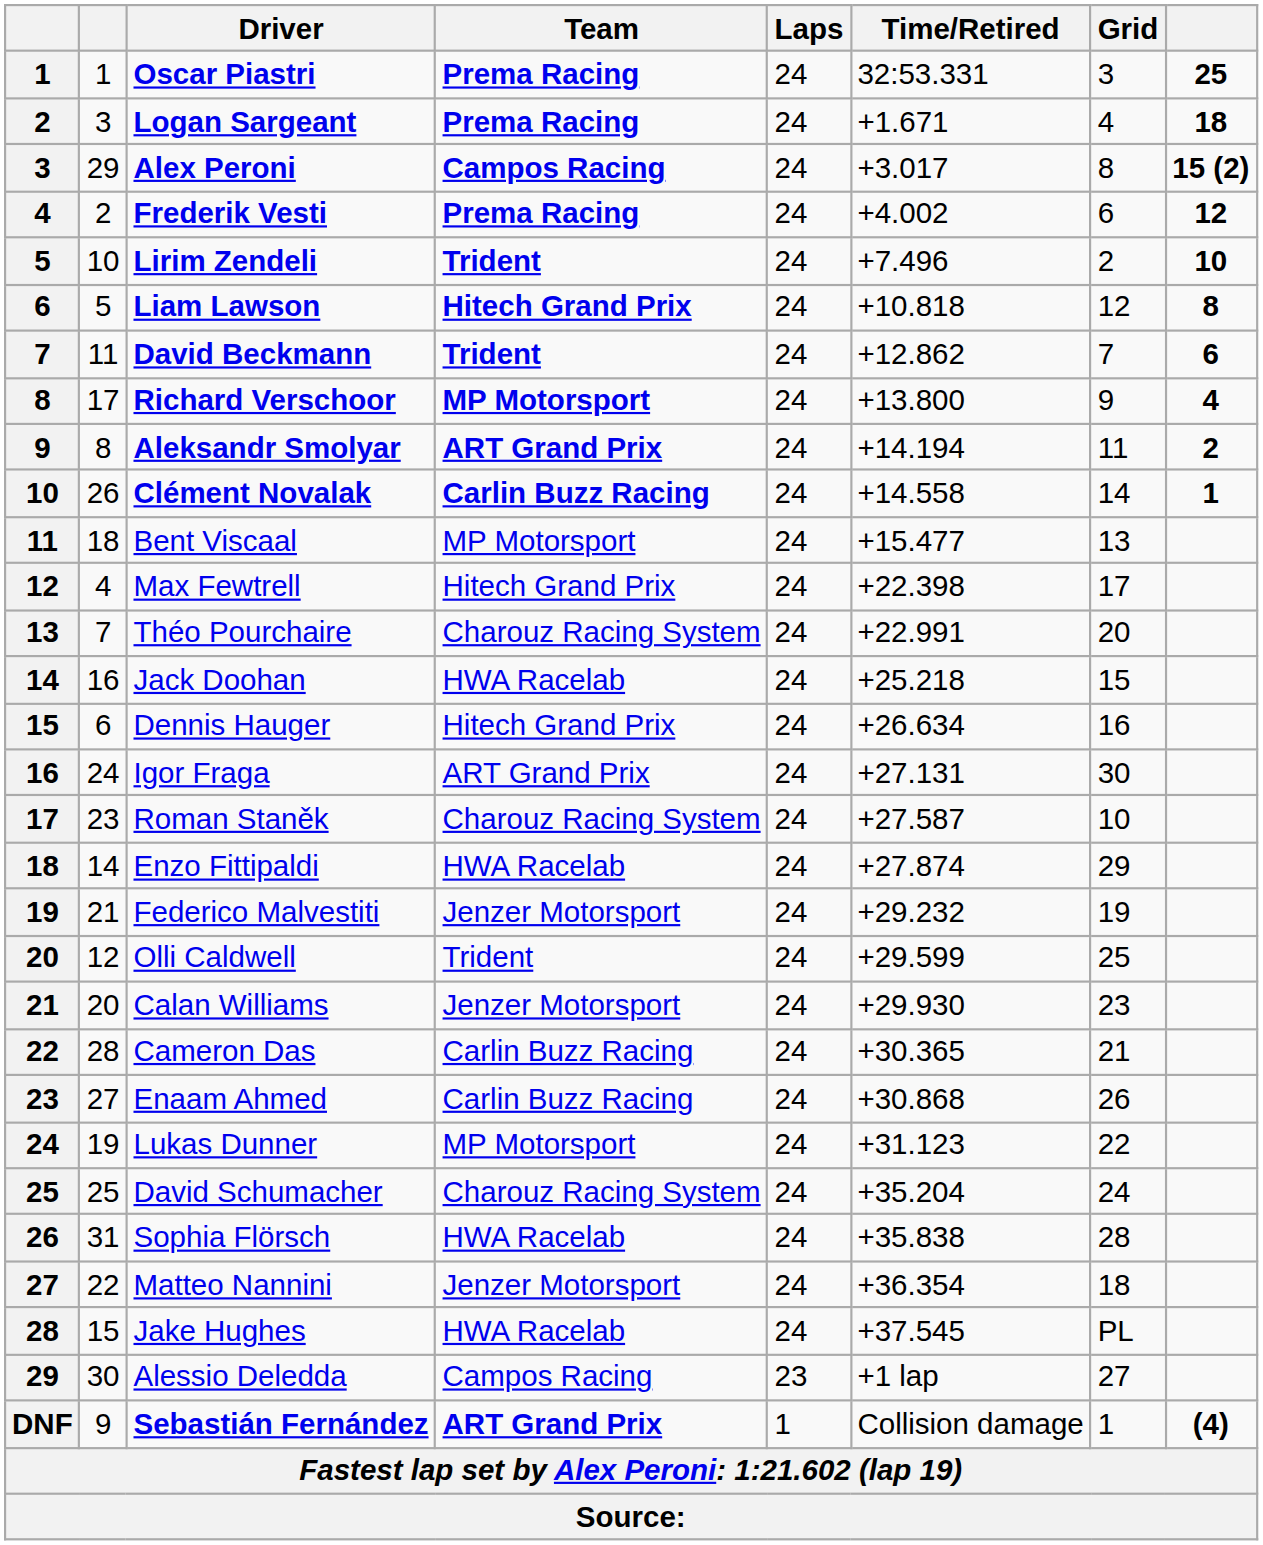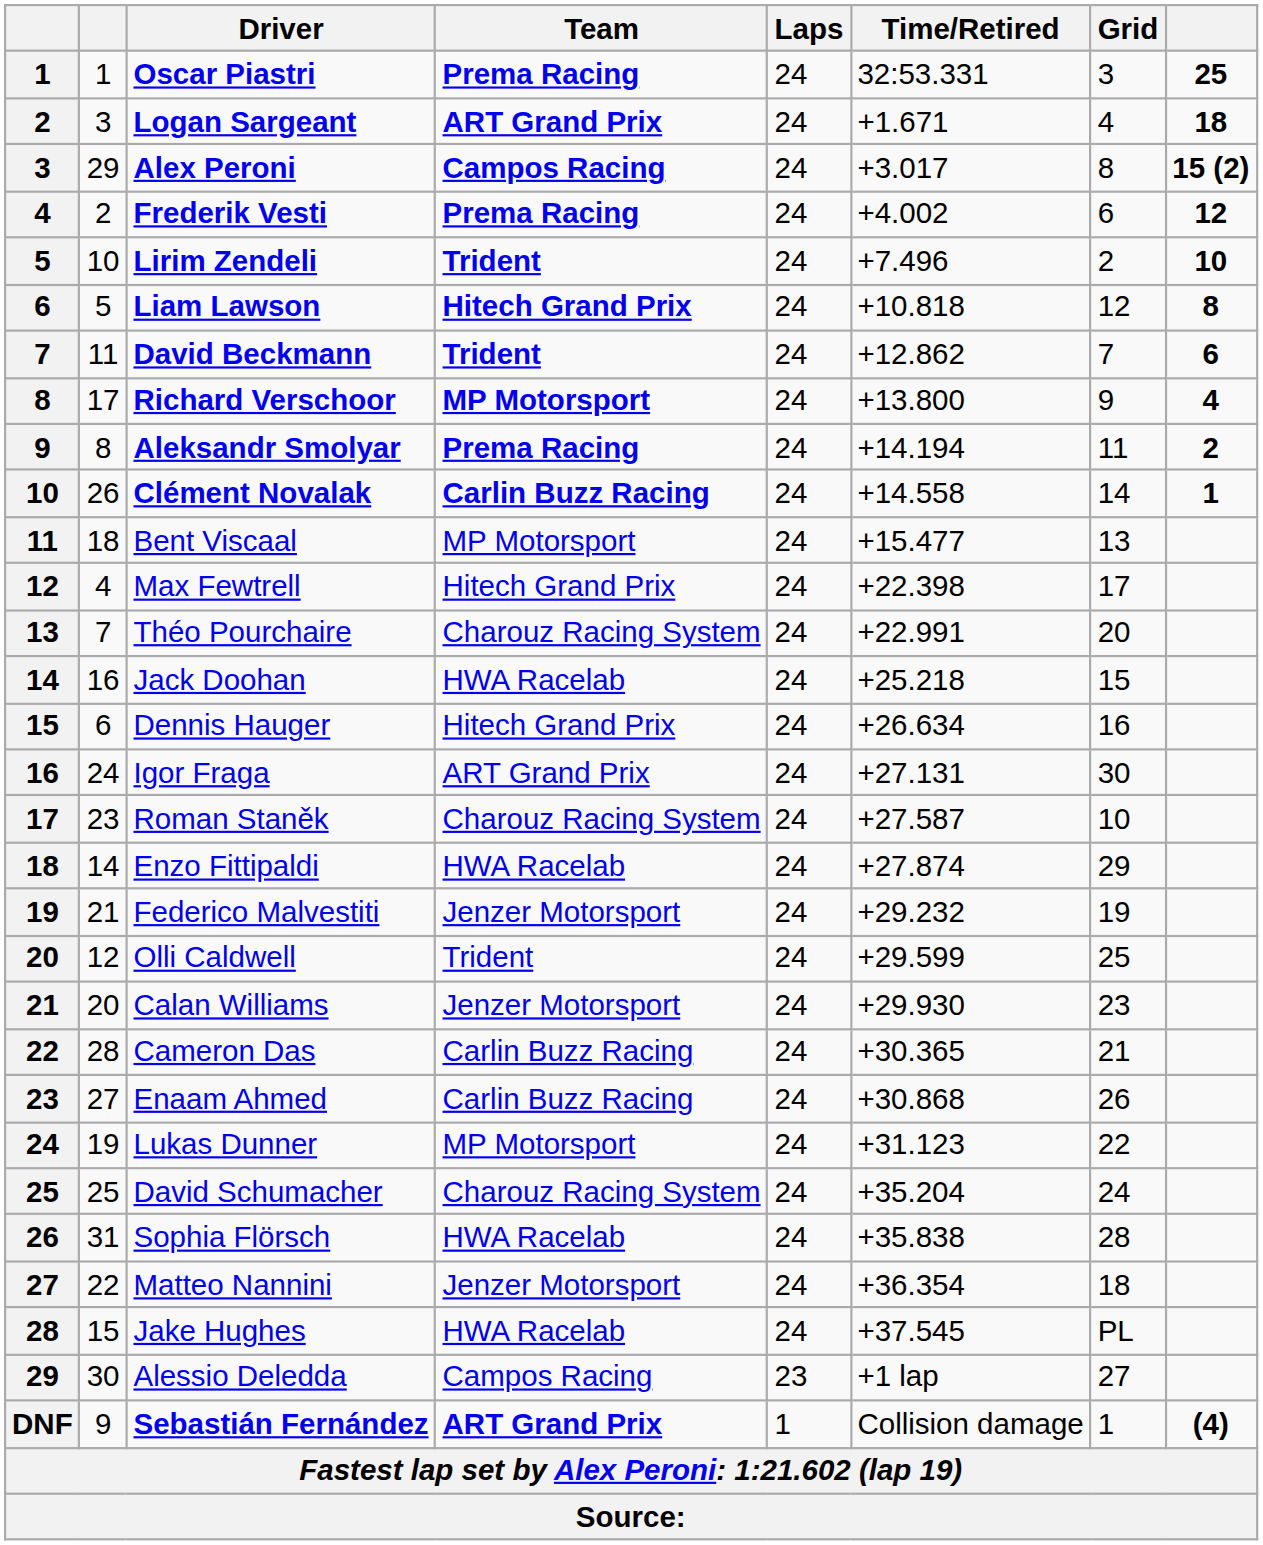Logan Sargeant | Team: Prema Racing -> ART Grand Prix
Aleksandr Smolyar | Team: ART Grand Prix -> Prema Racing
